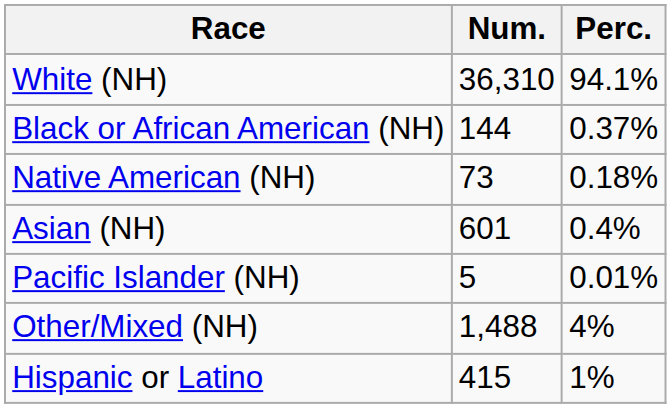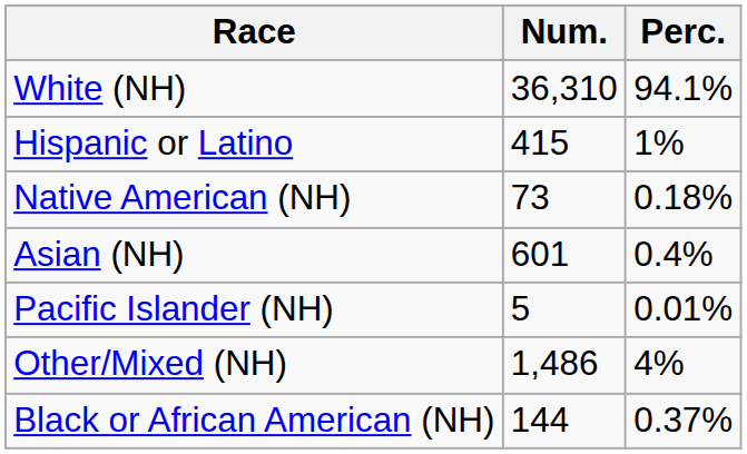rows swapped: Black or African American (NH) <-> Hispanic or Latino
Other/Mixed (NH) | Num.: 1,488 -> 1,486
